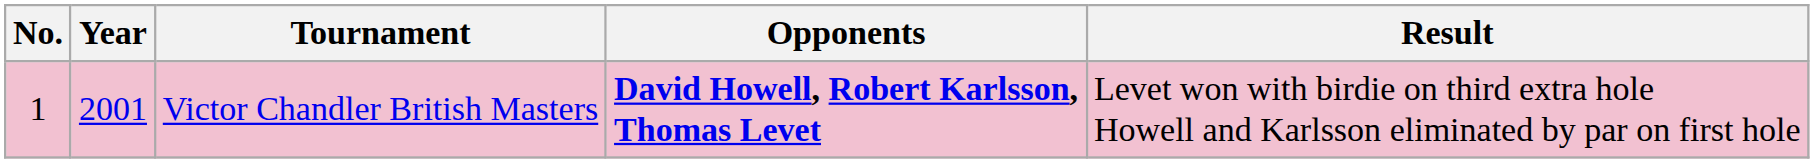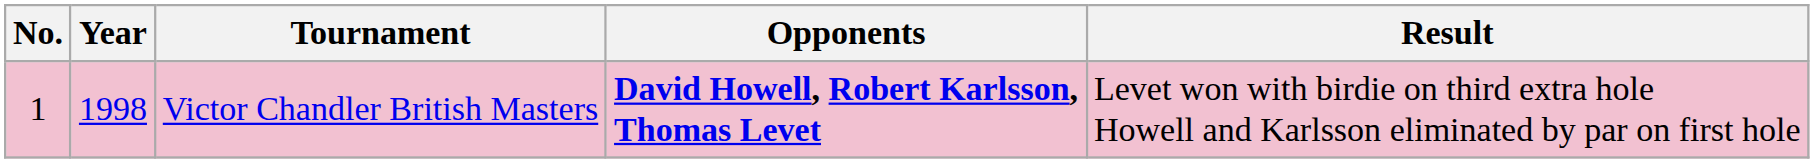Victor Chandler British Masters | Year: 2001 -> 1998
